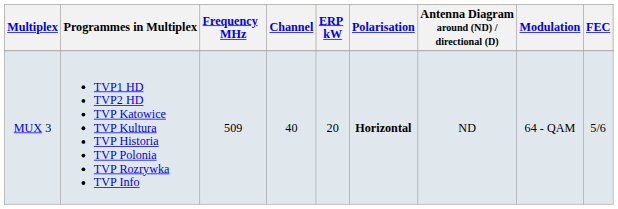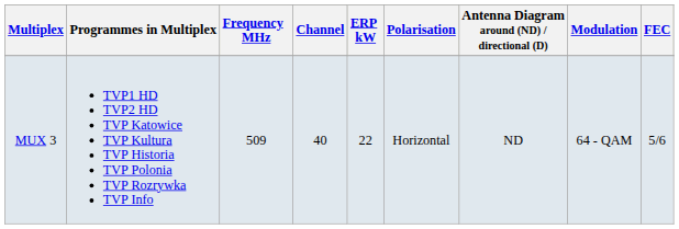MUX 3 | ERP kW: 20 -> 22
MUX 3 | Polarisation: bold -> normal
